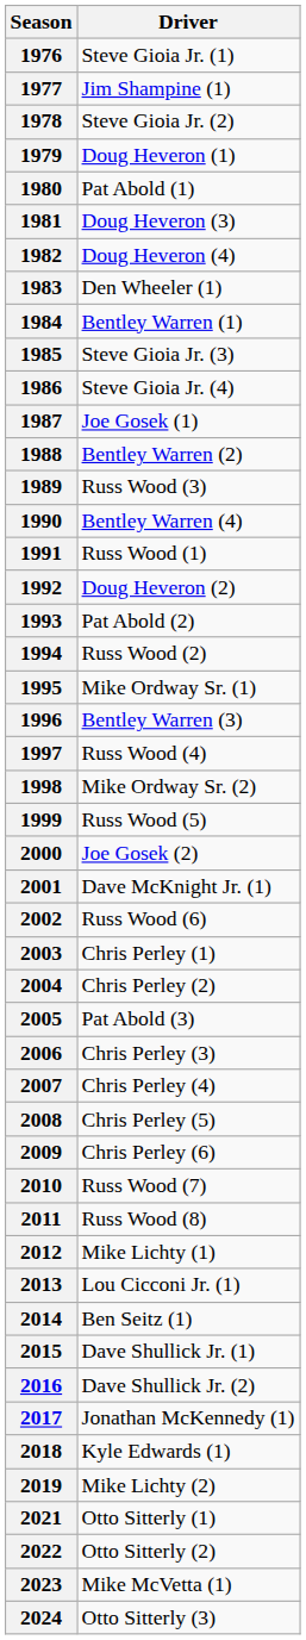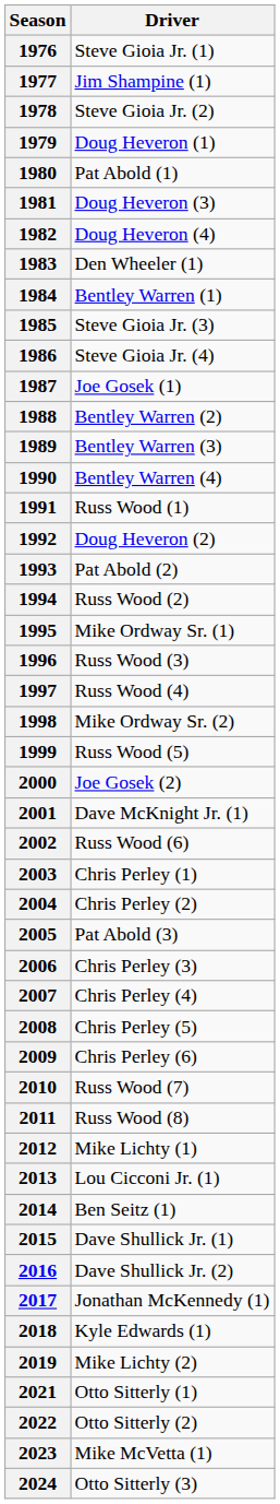1989 | Driver: Russ Wood (3) -> Bentley Warren (3)
1996 | Driver: Bentley Warren (3) -> Russ Wood (3)
